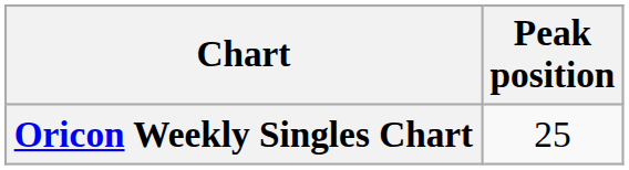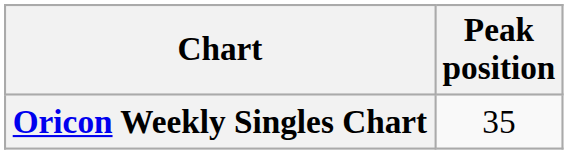Oricon Weekly Singles Chart | Peak position: 25 -> 35
